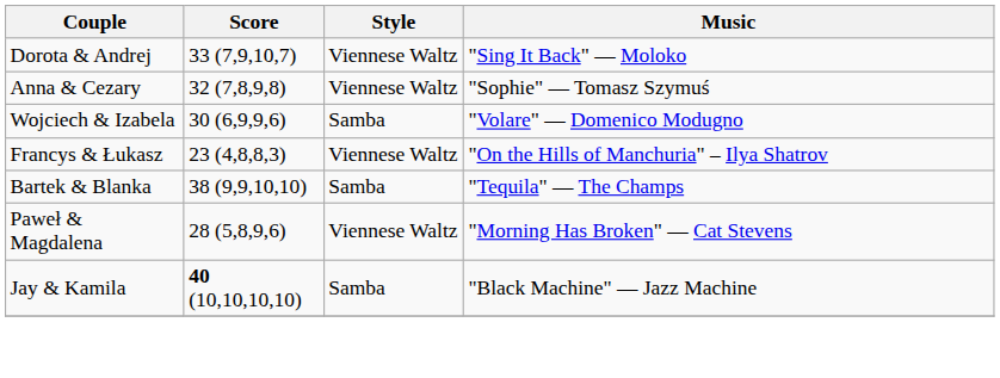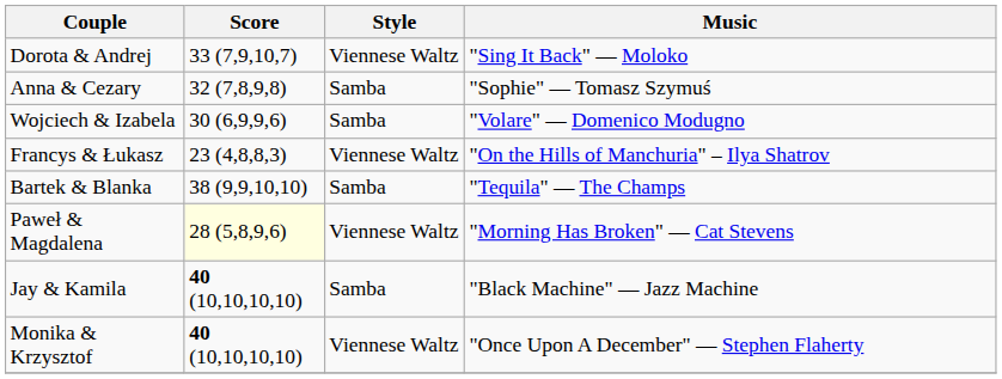Anna & Cezary | Style: Viennese Waltz -> Samba
Paweł & Magdalena | Score: no background -> lightyellow background
+ row: Monika & Krzysztof | 40 (10,10,10,10) | Viennese Waltz | "Once Upon A December" — Stephen Flaherty
